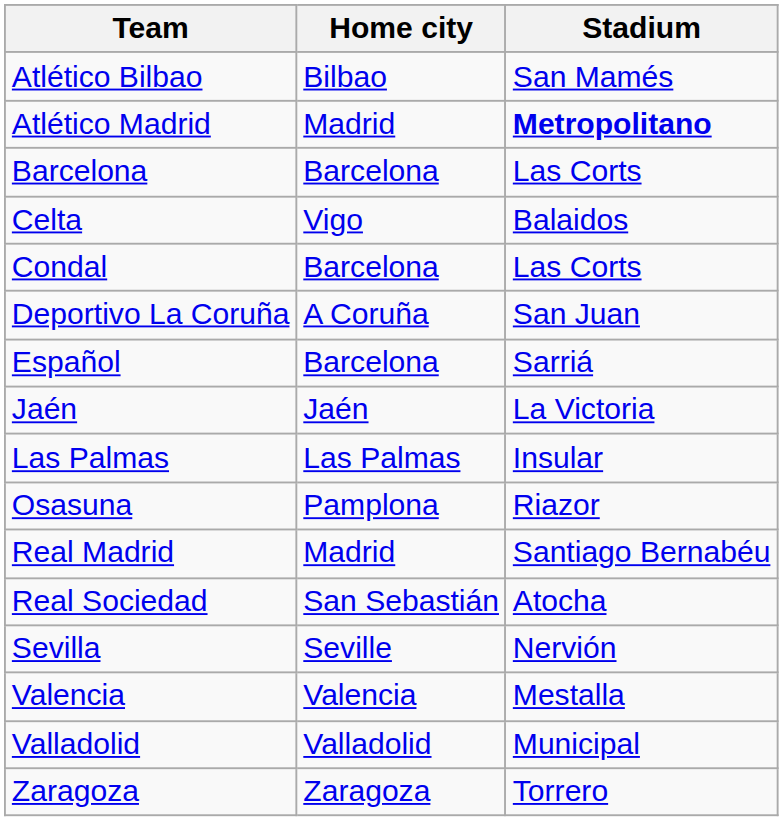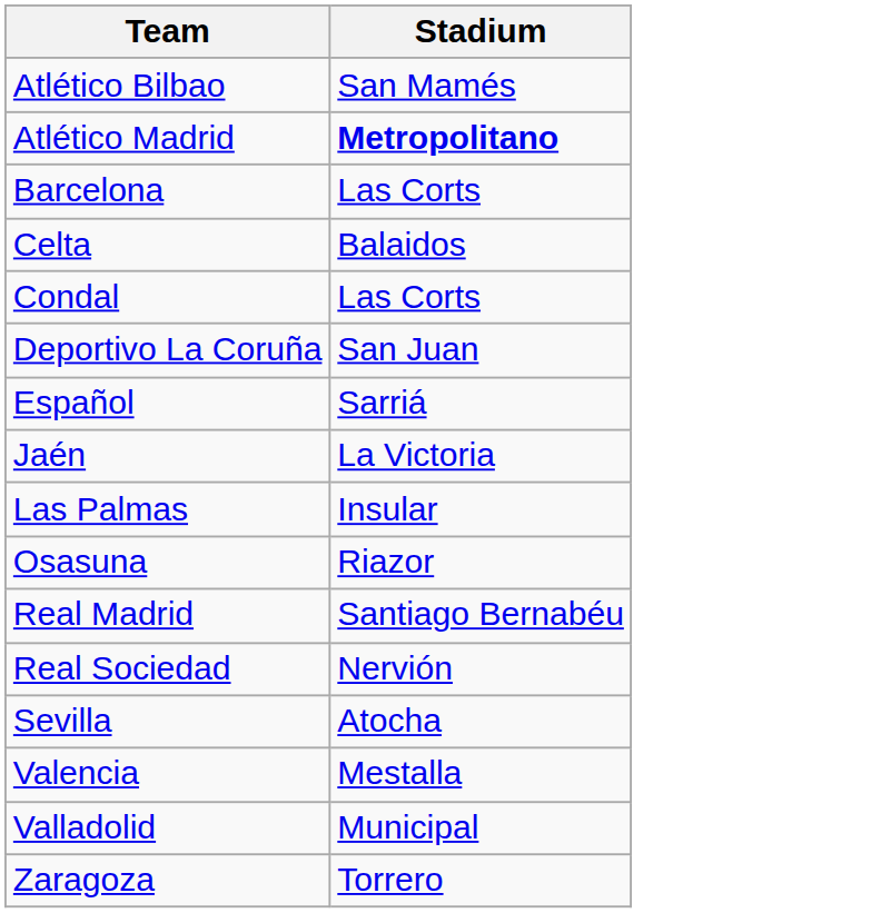- column: Home city | Bilbao | Madrid | Barcelona | Vigo | Barcelona | A Coruña | Barcelona | Jaén | Las Palmas | Pamplona | Madrid | San Sebastián | Seville | Valencia | Valladolid | Zaragoza
Real Sociedad | Stadium: Atocha -> Nervión
Sevilla | Stadium: Nervión -> Atocha
